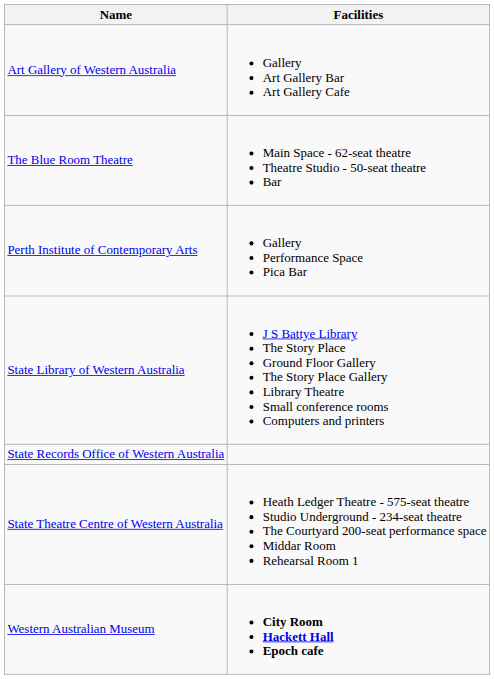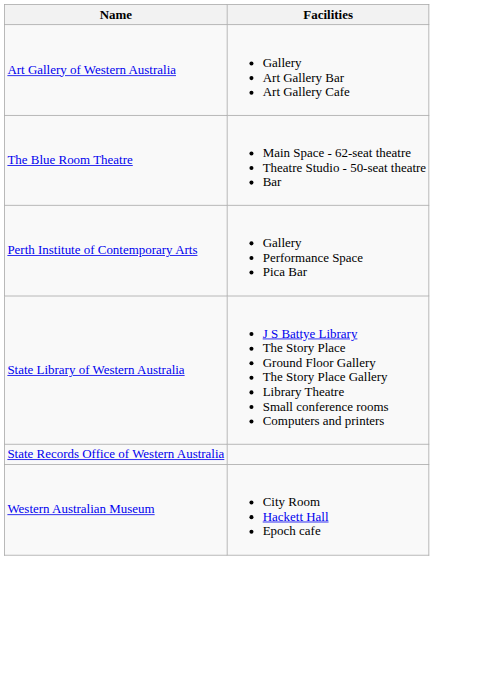- row: State Theatre Centre of Western Australia | Heath Ledger Theatre - 575-seat theatre Studio Underground - 234-seat theatre The Courtyard 200-seat performance space Middar Room Rehearsal Room 1
Western Australian Museum | Facilities: bold -> normal
